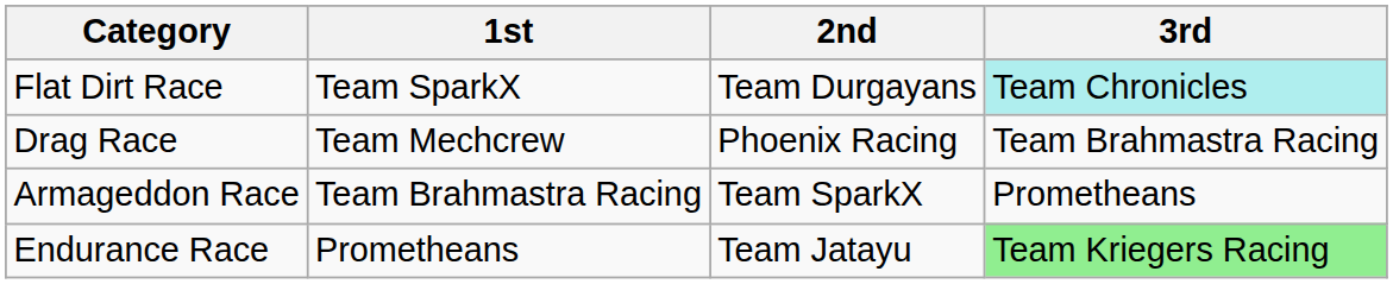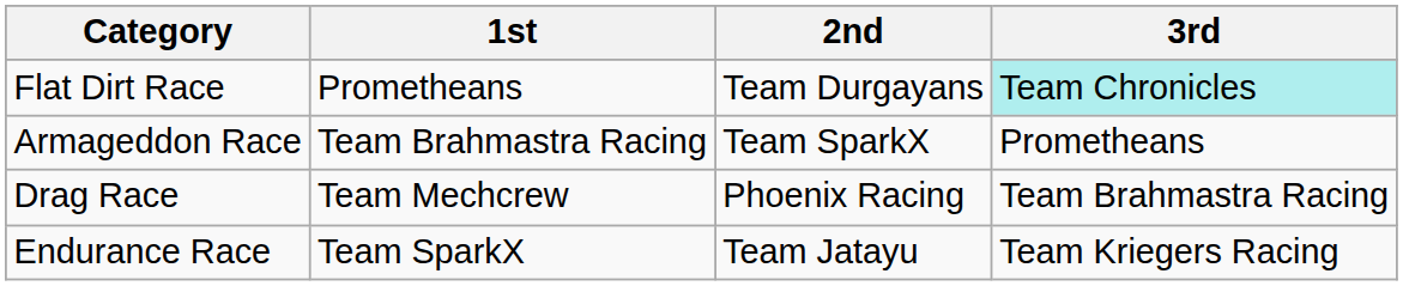Flat Dirt Race | 1st: Team SparkX -> Prometheans
rows swapped: Drag Race <-> Armageddon Race
Endurance Race | 1st: Prometheans -> Team SparkX
Endurance Race | 3rd: lightgreen background -> no background
